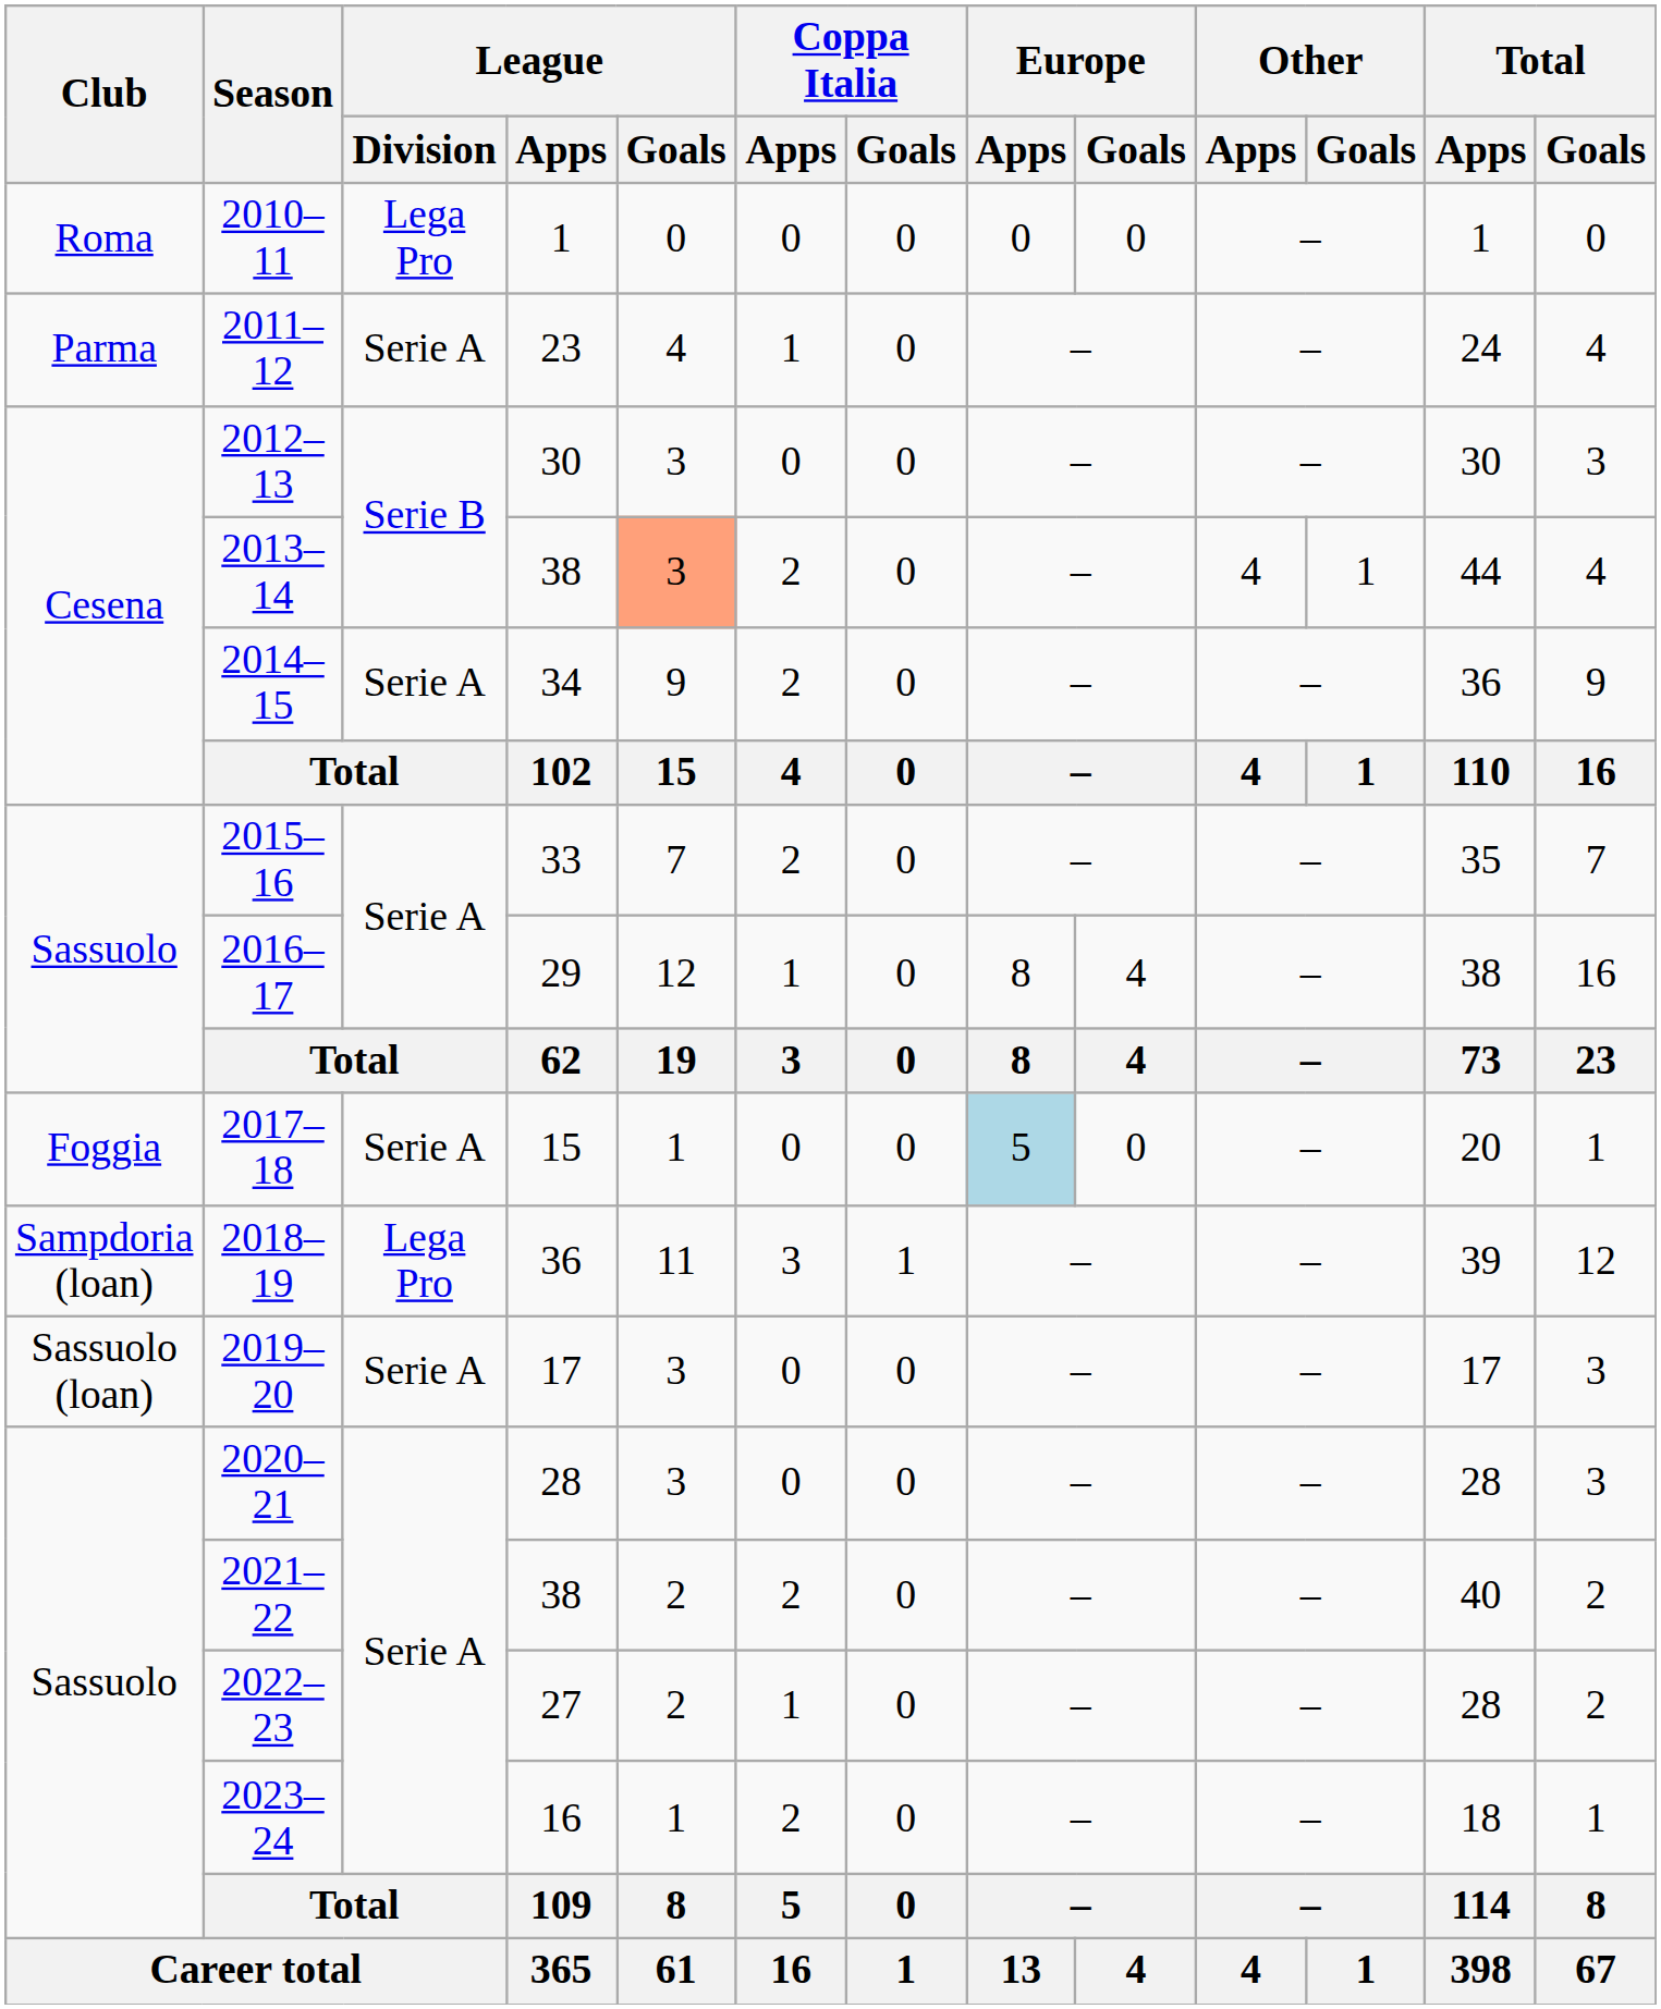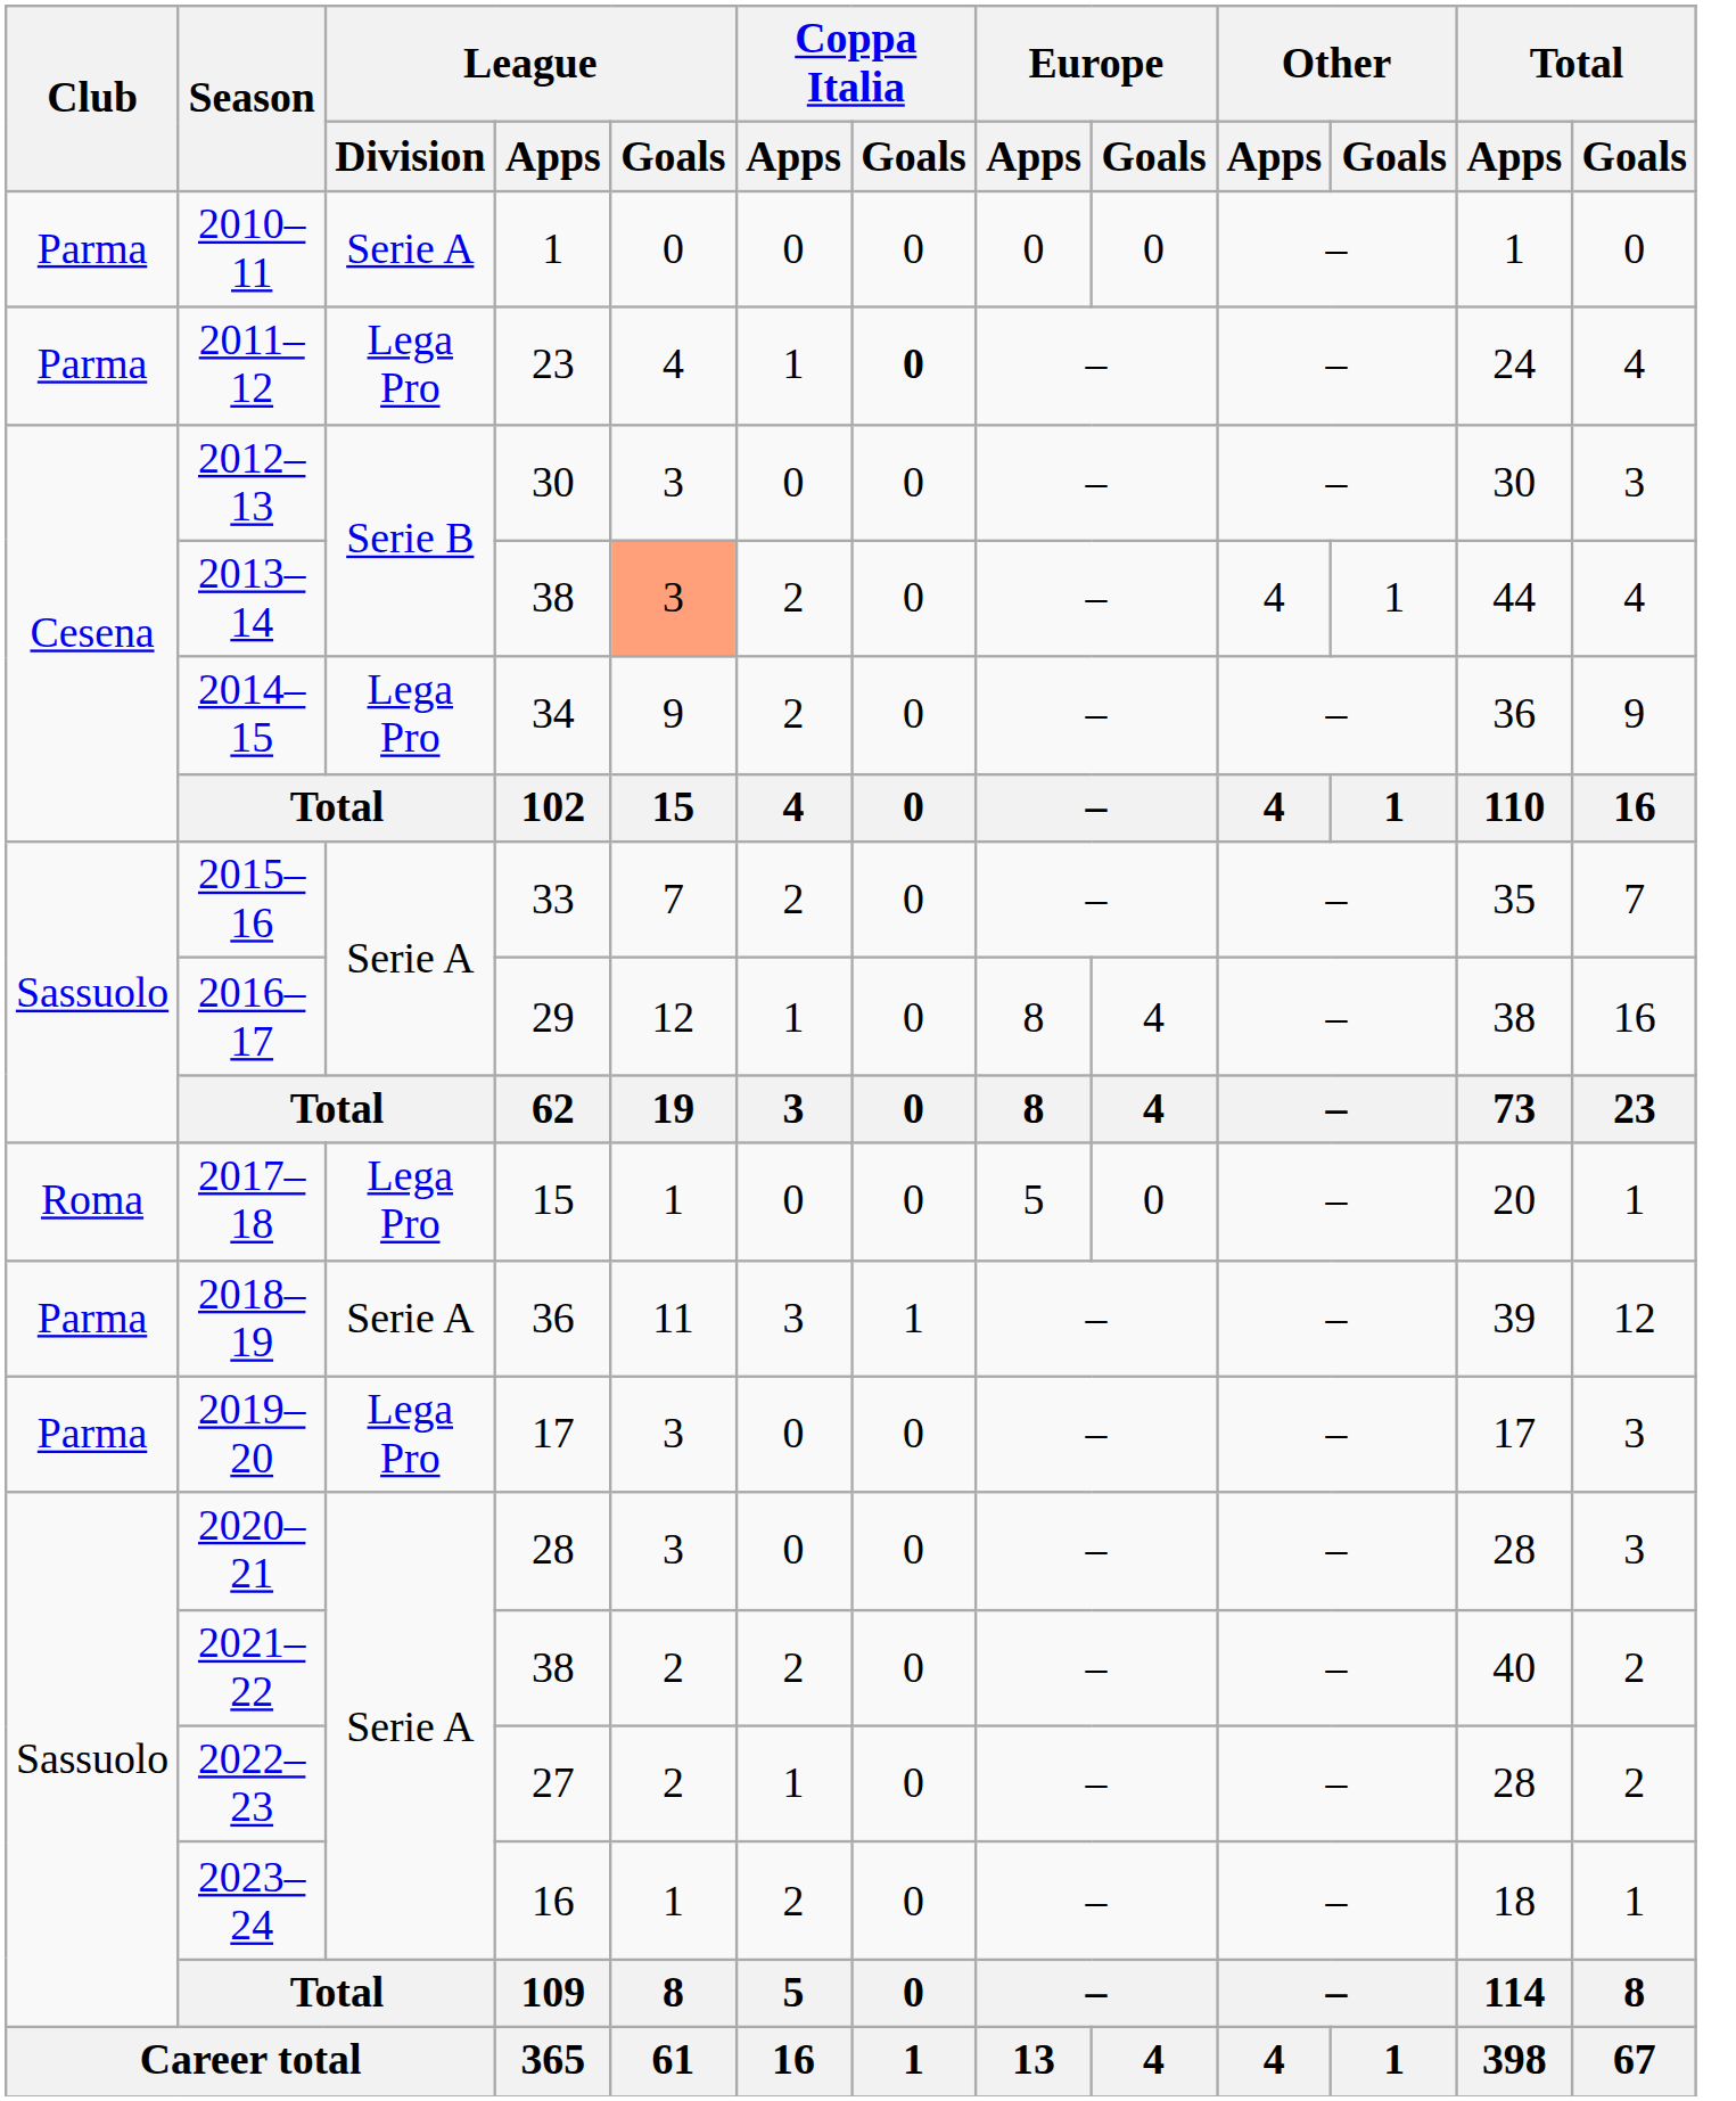2010–11 | Club: Roma -> Parma
2010–11 | League / Division: Lega Pro -> Serie A
2011–12 | League / Division: Serie A -> Lega Pro
2011–12 | Coppa Italia / Goals: normal -> bold
2014–15 | League / Division: Serie A -> Lega Pro
2017–18 | Club: Foggia -> Roma
2017–18 | League / Division: Serie A -> Lega Pro
2017–18 | Europe / Apps: lightblue background -> no background
2018–19 | Club: Sampdoria (loan) -> Parma
2018–19 | League / Division: Lega Pro -> Serie A
2019–20 | Club: Sassuolo (loan) -> Parma
2019–20 | League / Division: Serie A -> Lega Pro
